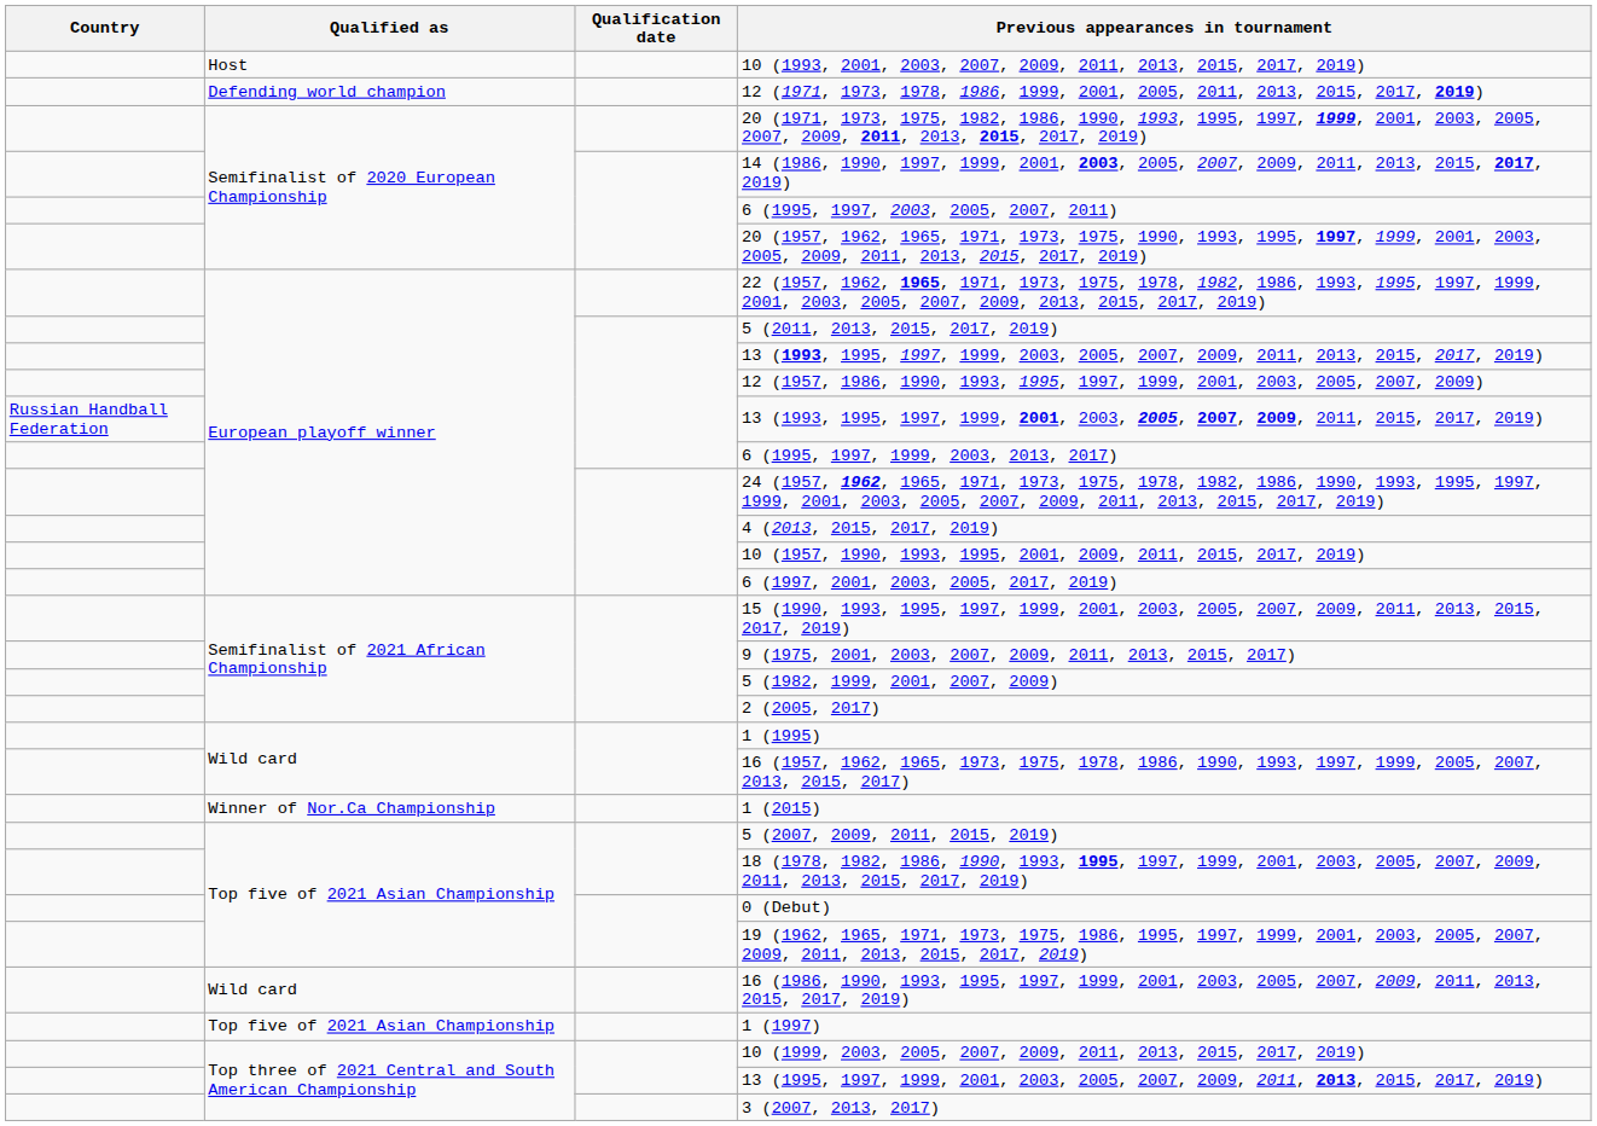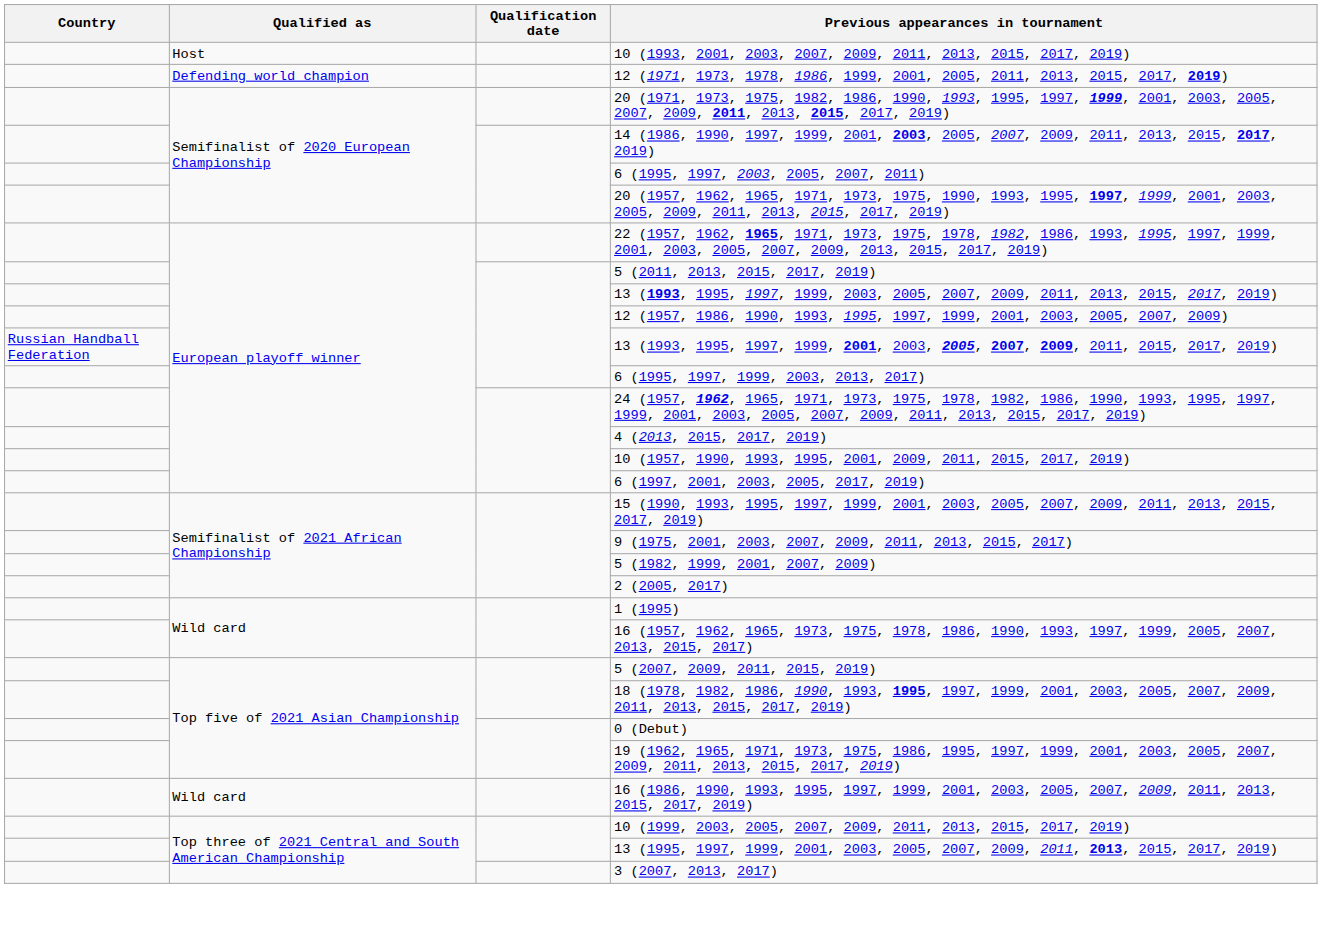- row: Winner of Nor.Ca Championship | 1 (2015)
- row: Top five of 2021 Asian Championship | 1 (1997)
